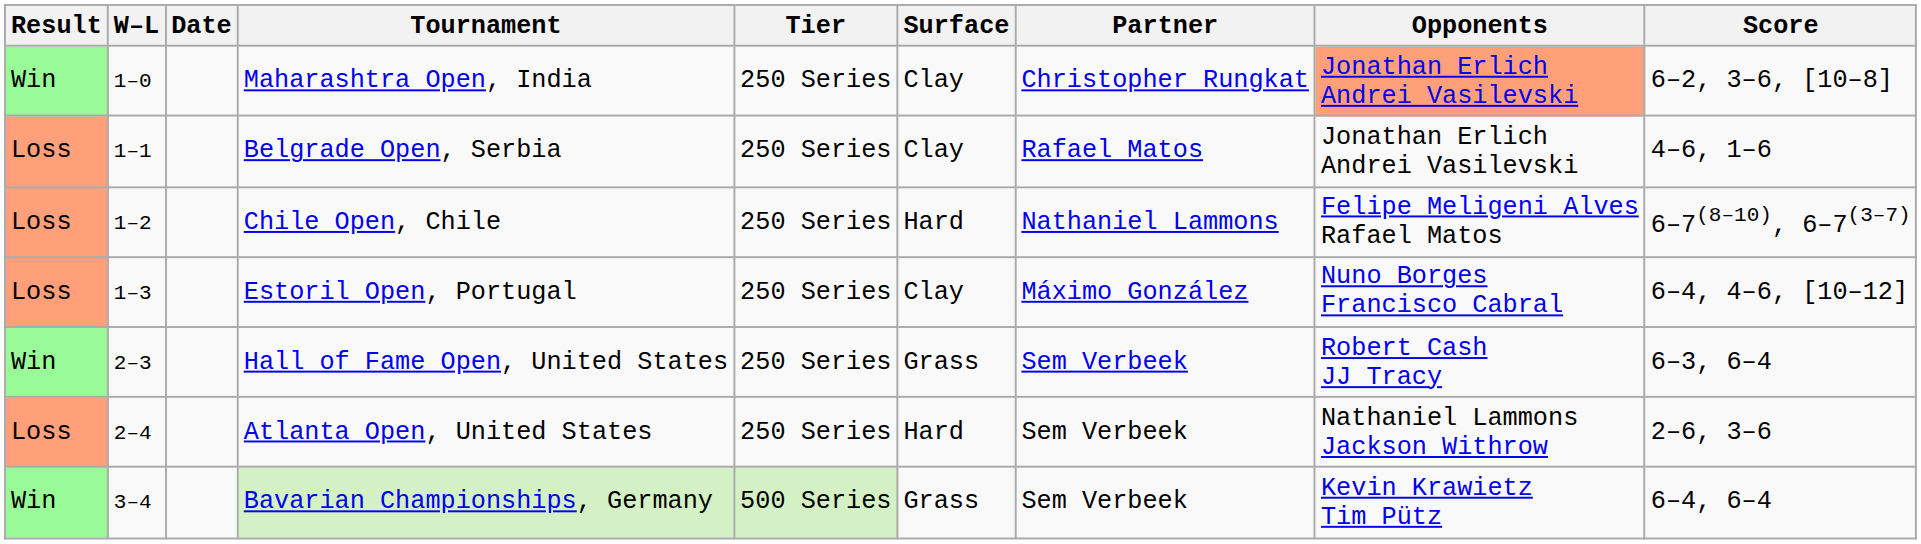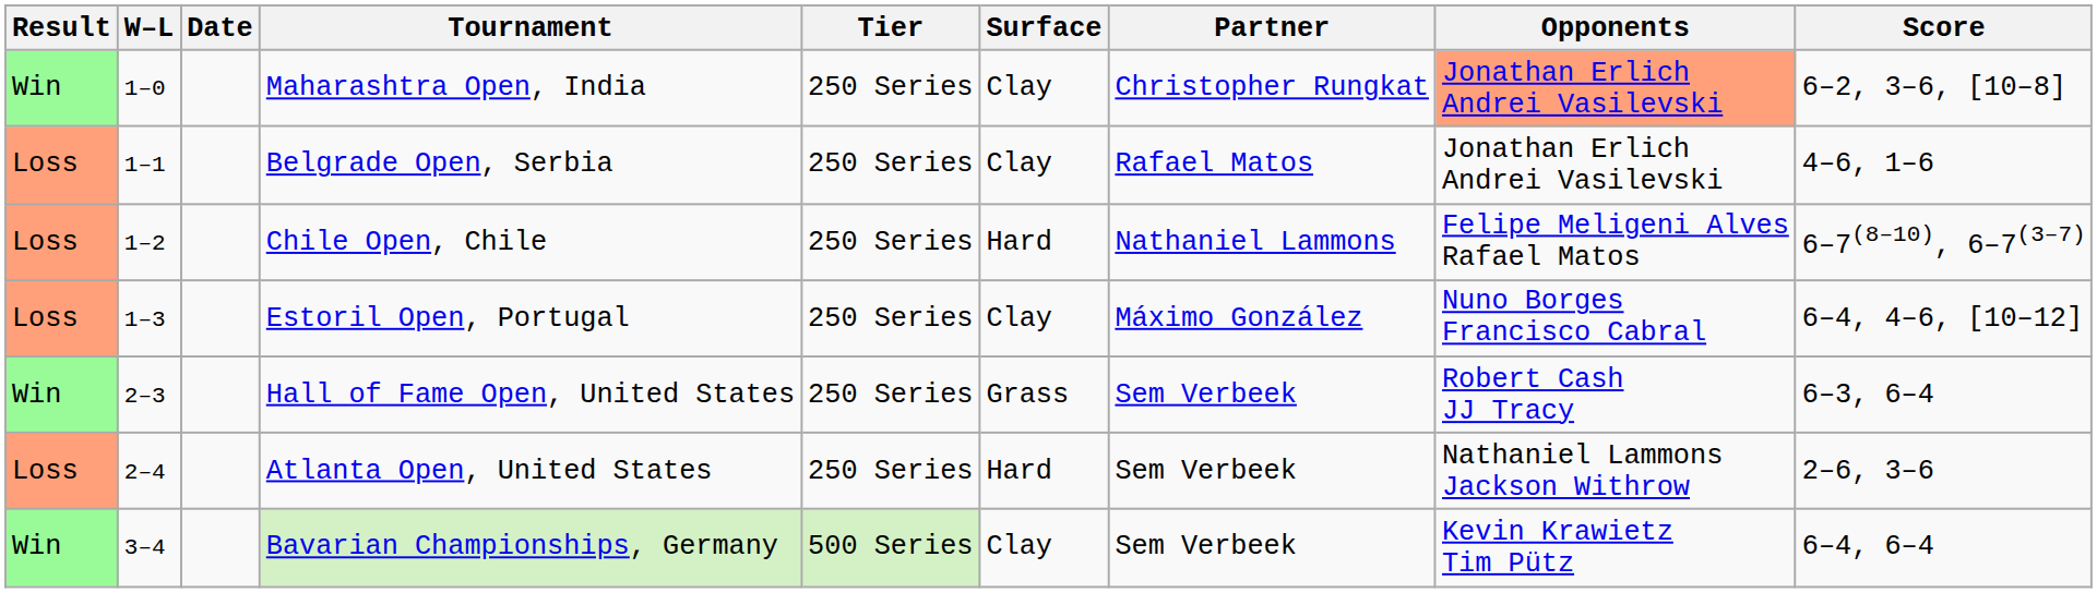Bavarian Championships, Germany | Surface: Grass -> Clay
